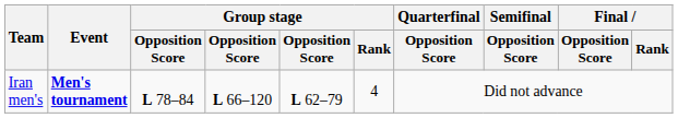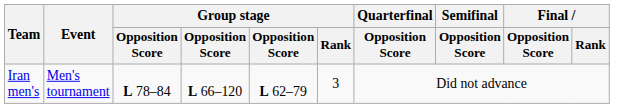Iran men's | Event: bold -> normal
Iran men's | Group stage / Rank: 4 -> 3
